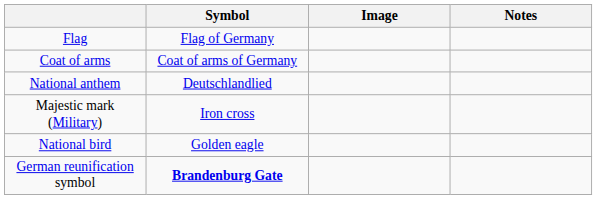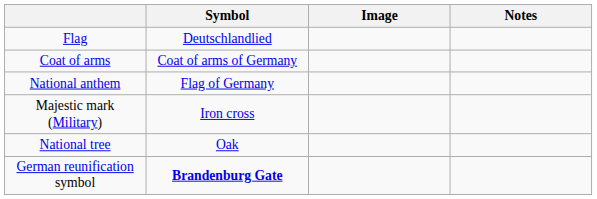Flag | Symbol: Flag of Germany -> Deutschlandlied
National anthem | Symbol: Deutschlandlied -> Flag of Germany
+ row: National tree | Oak
- row: National bird | Golden eagle
